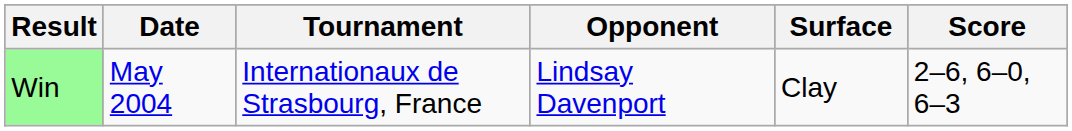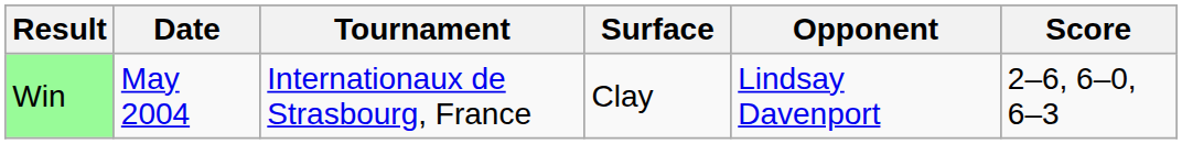columns swapped: Surface <-> Opponent
